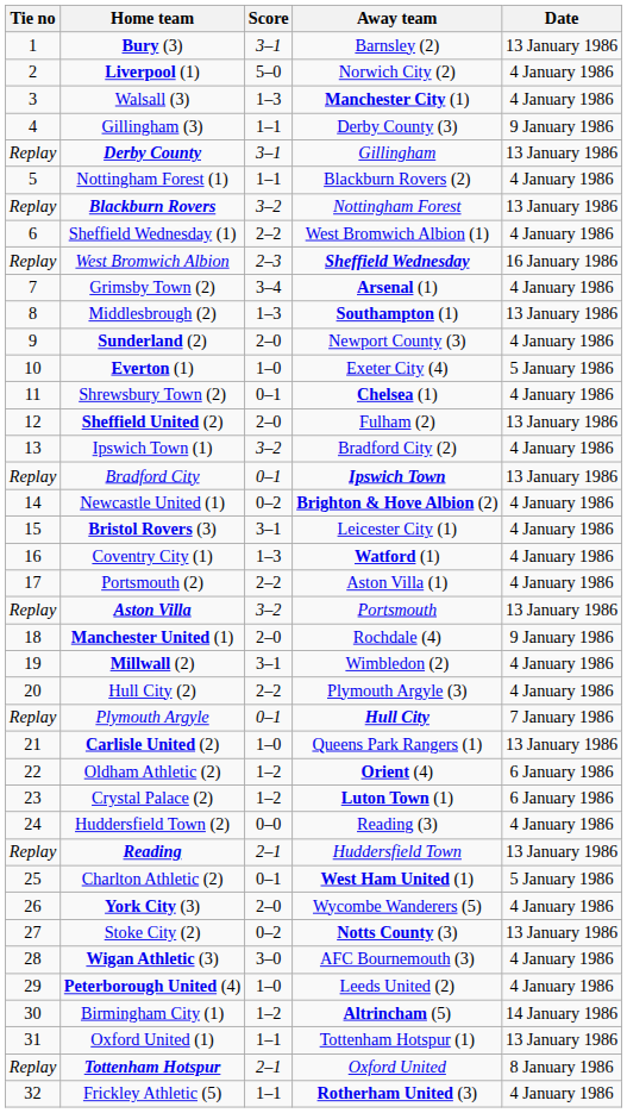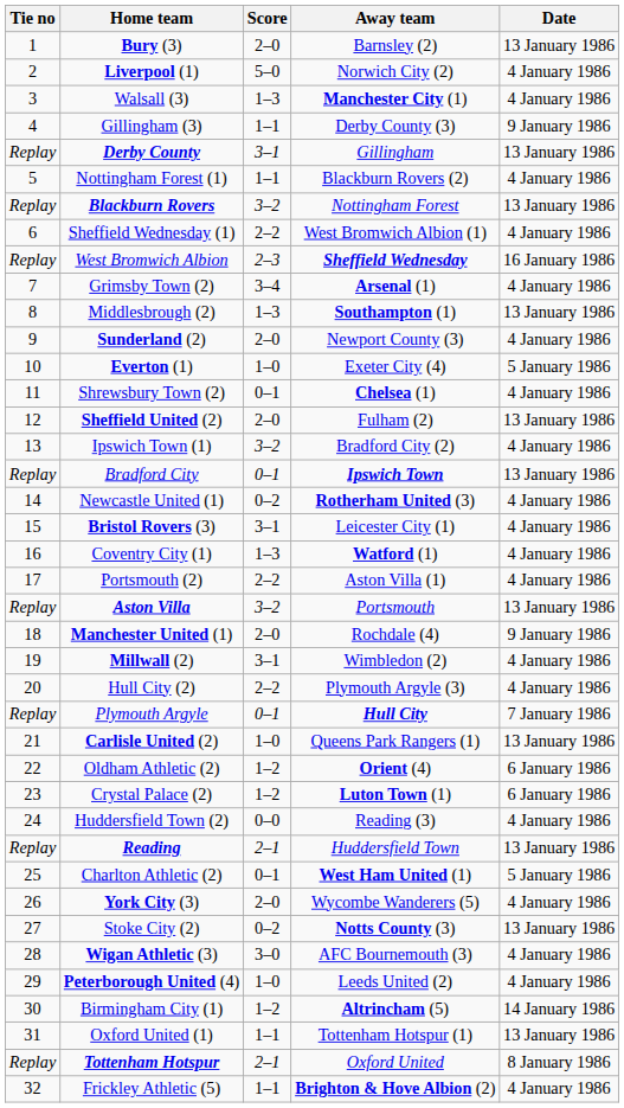Bury (3) | Score: 3–1 -> 2–0
Newcastle United (1) | Away team: Brighton & Hove Albion (2) -> Rotherham United (3)
Frickley Athletic (5) | Away team: Rotherham United (3) -> Brighton & Hove Albion (2)
